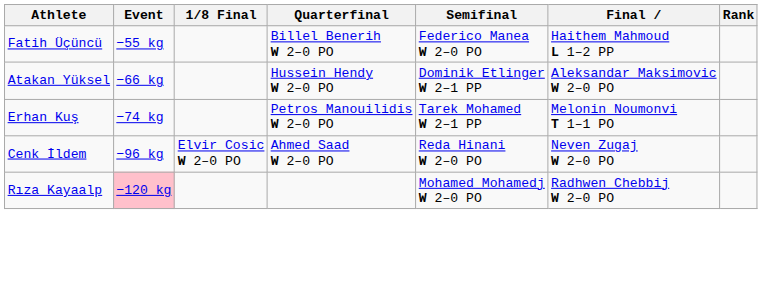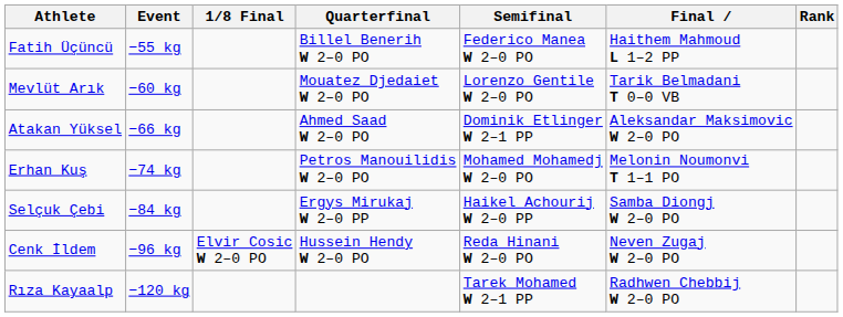+ row: Mevlüt Arık | −60 kg | Mouatez Djedaiet W 2–0 PO | Lorenzo Gentile W 2–0 PO | Tarik Belmadani T 0–0 VB
Atakan Yüksel | Quarterfinal: Hussein Hendy W 2–0 PO -> Ahmed Saad W 2–0 PO
Erhan Kuş | Semifinal: Tarek Mohamed W 2–1 PP -> Mohamed Mohamedj W 2–0 PO
+ row: Selçuk Çebi | −84 kg | Ergys Mirukaj W 2–0 PP | Haikel Achourij W 2–0 PP | Samba Diongj W 2–0 PO
Cenk İldem | Quarterfinal: Ahmed Saad W 2–0 PO -> Hussein Hendy W 2–0 PO
Rıza Kayaalp | Event: pink background -> no background
Rıza Kayaalp | Semifinal: Mohamed Mohamedj W 2–0 PO -> Tarek Mohamed W 2–1 PP
